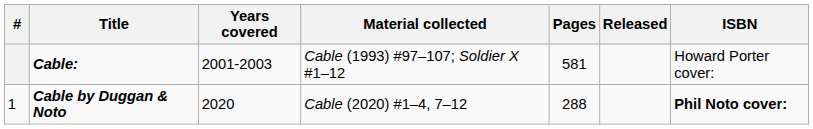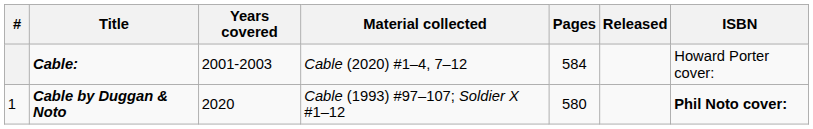Cable: | Material collected: Cable (1993) #97–107; Soldier X #1–12 -> Cable (2020) #1–4, 7–12
Cable: | Pages: 581 -> 584
Cable by Duggan & Noto | Material collected: Cable (2020) #1–4, 7–12 -> Cable (1993) #97–107; Soldier X #1–12
Cable by Duggan & Noto | Pages: 288 -> 580
